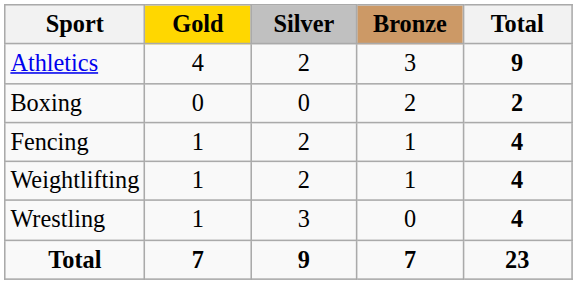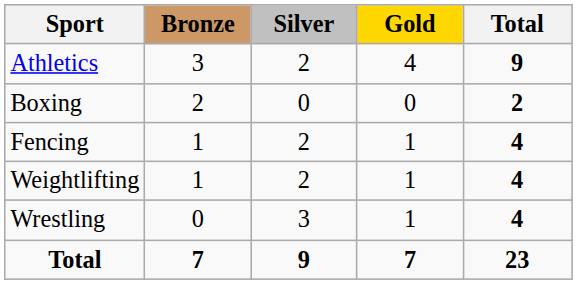columns swapped: Gold <-> Bronze
